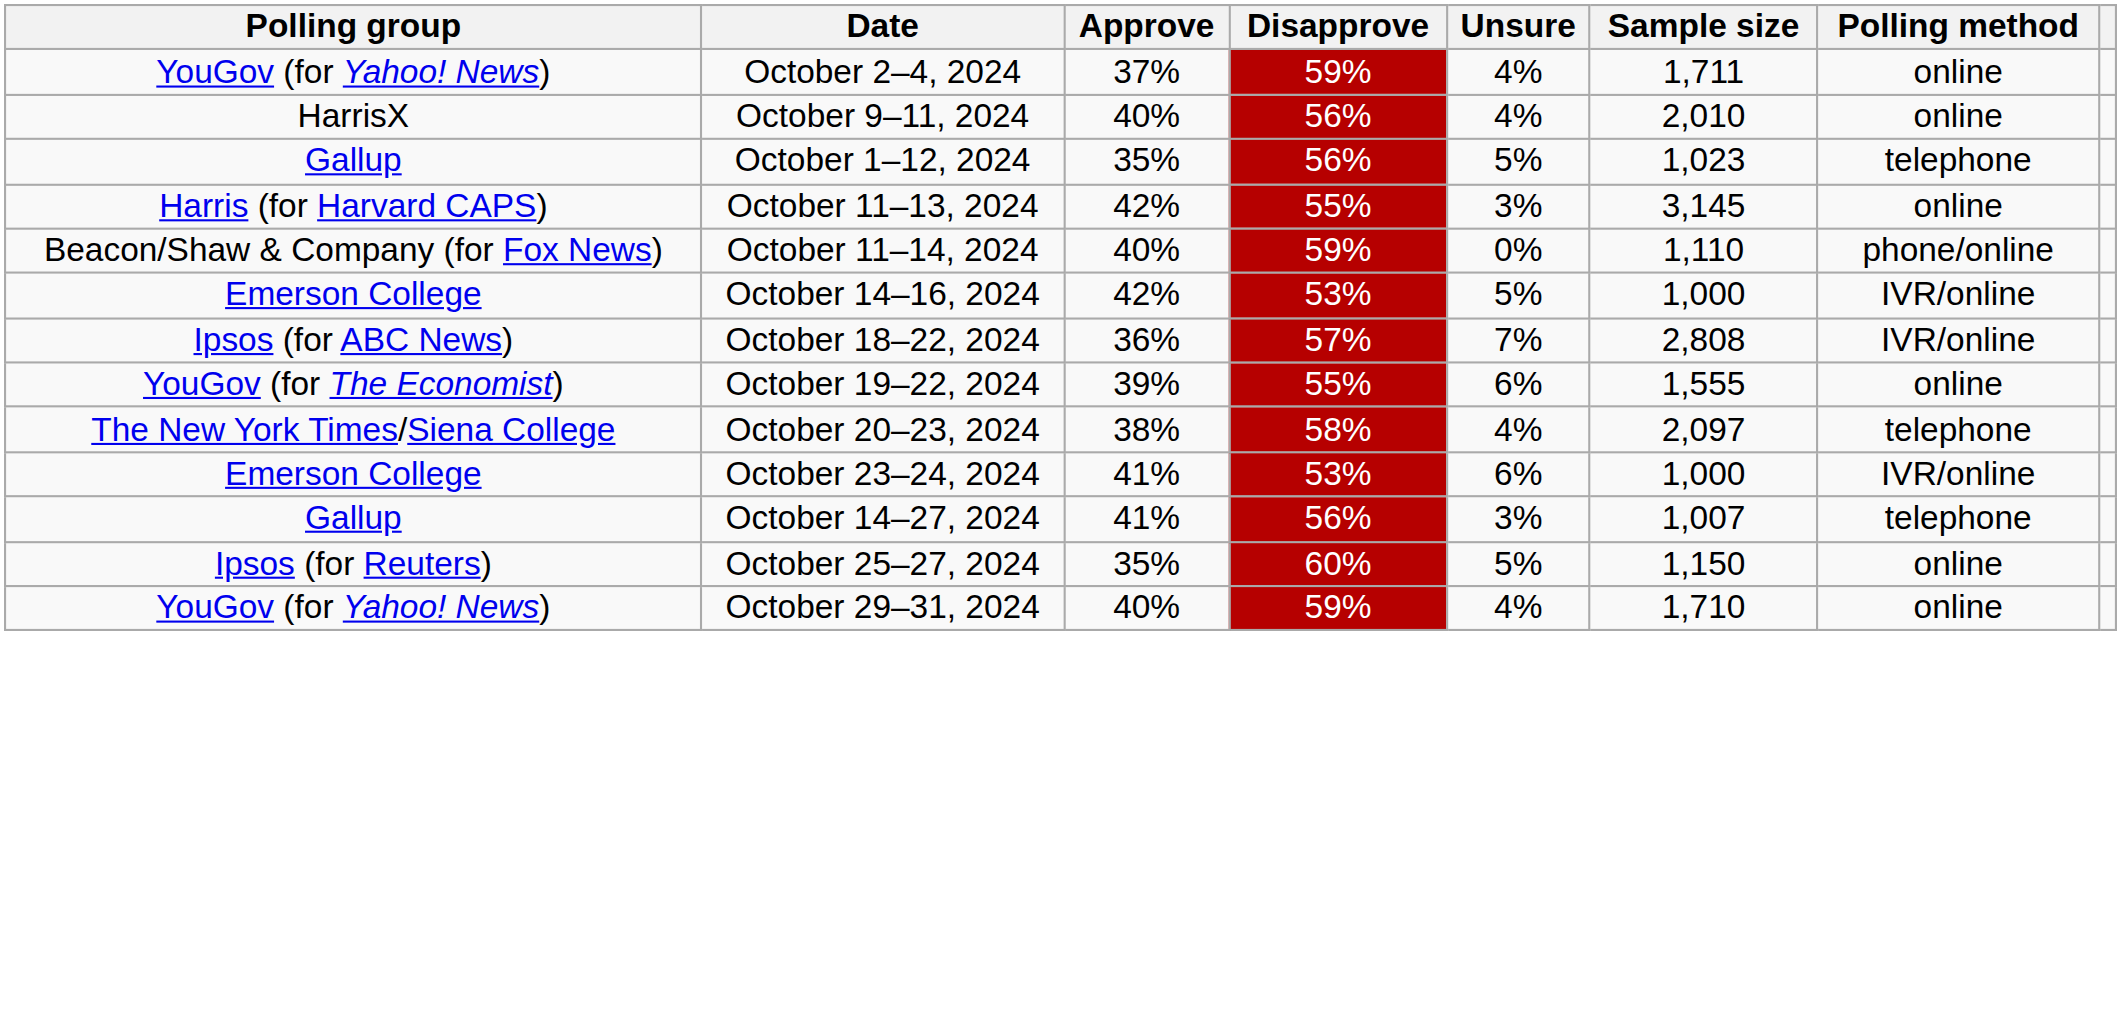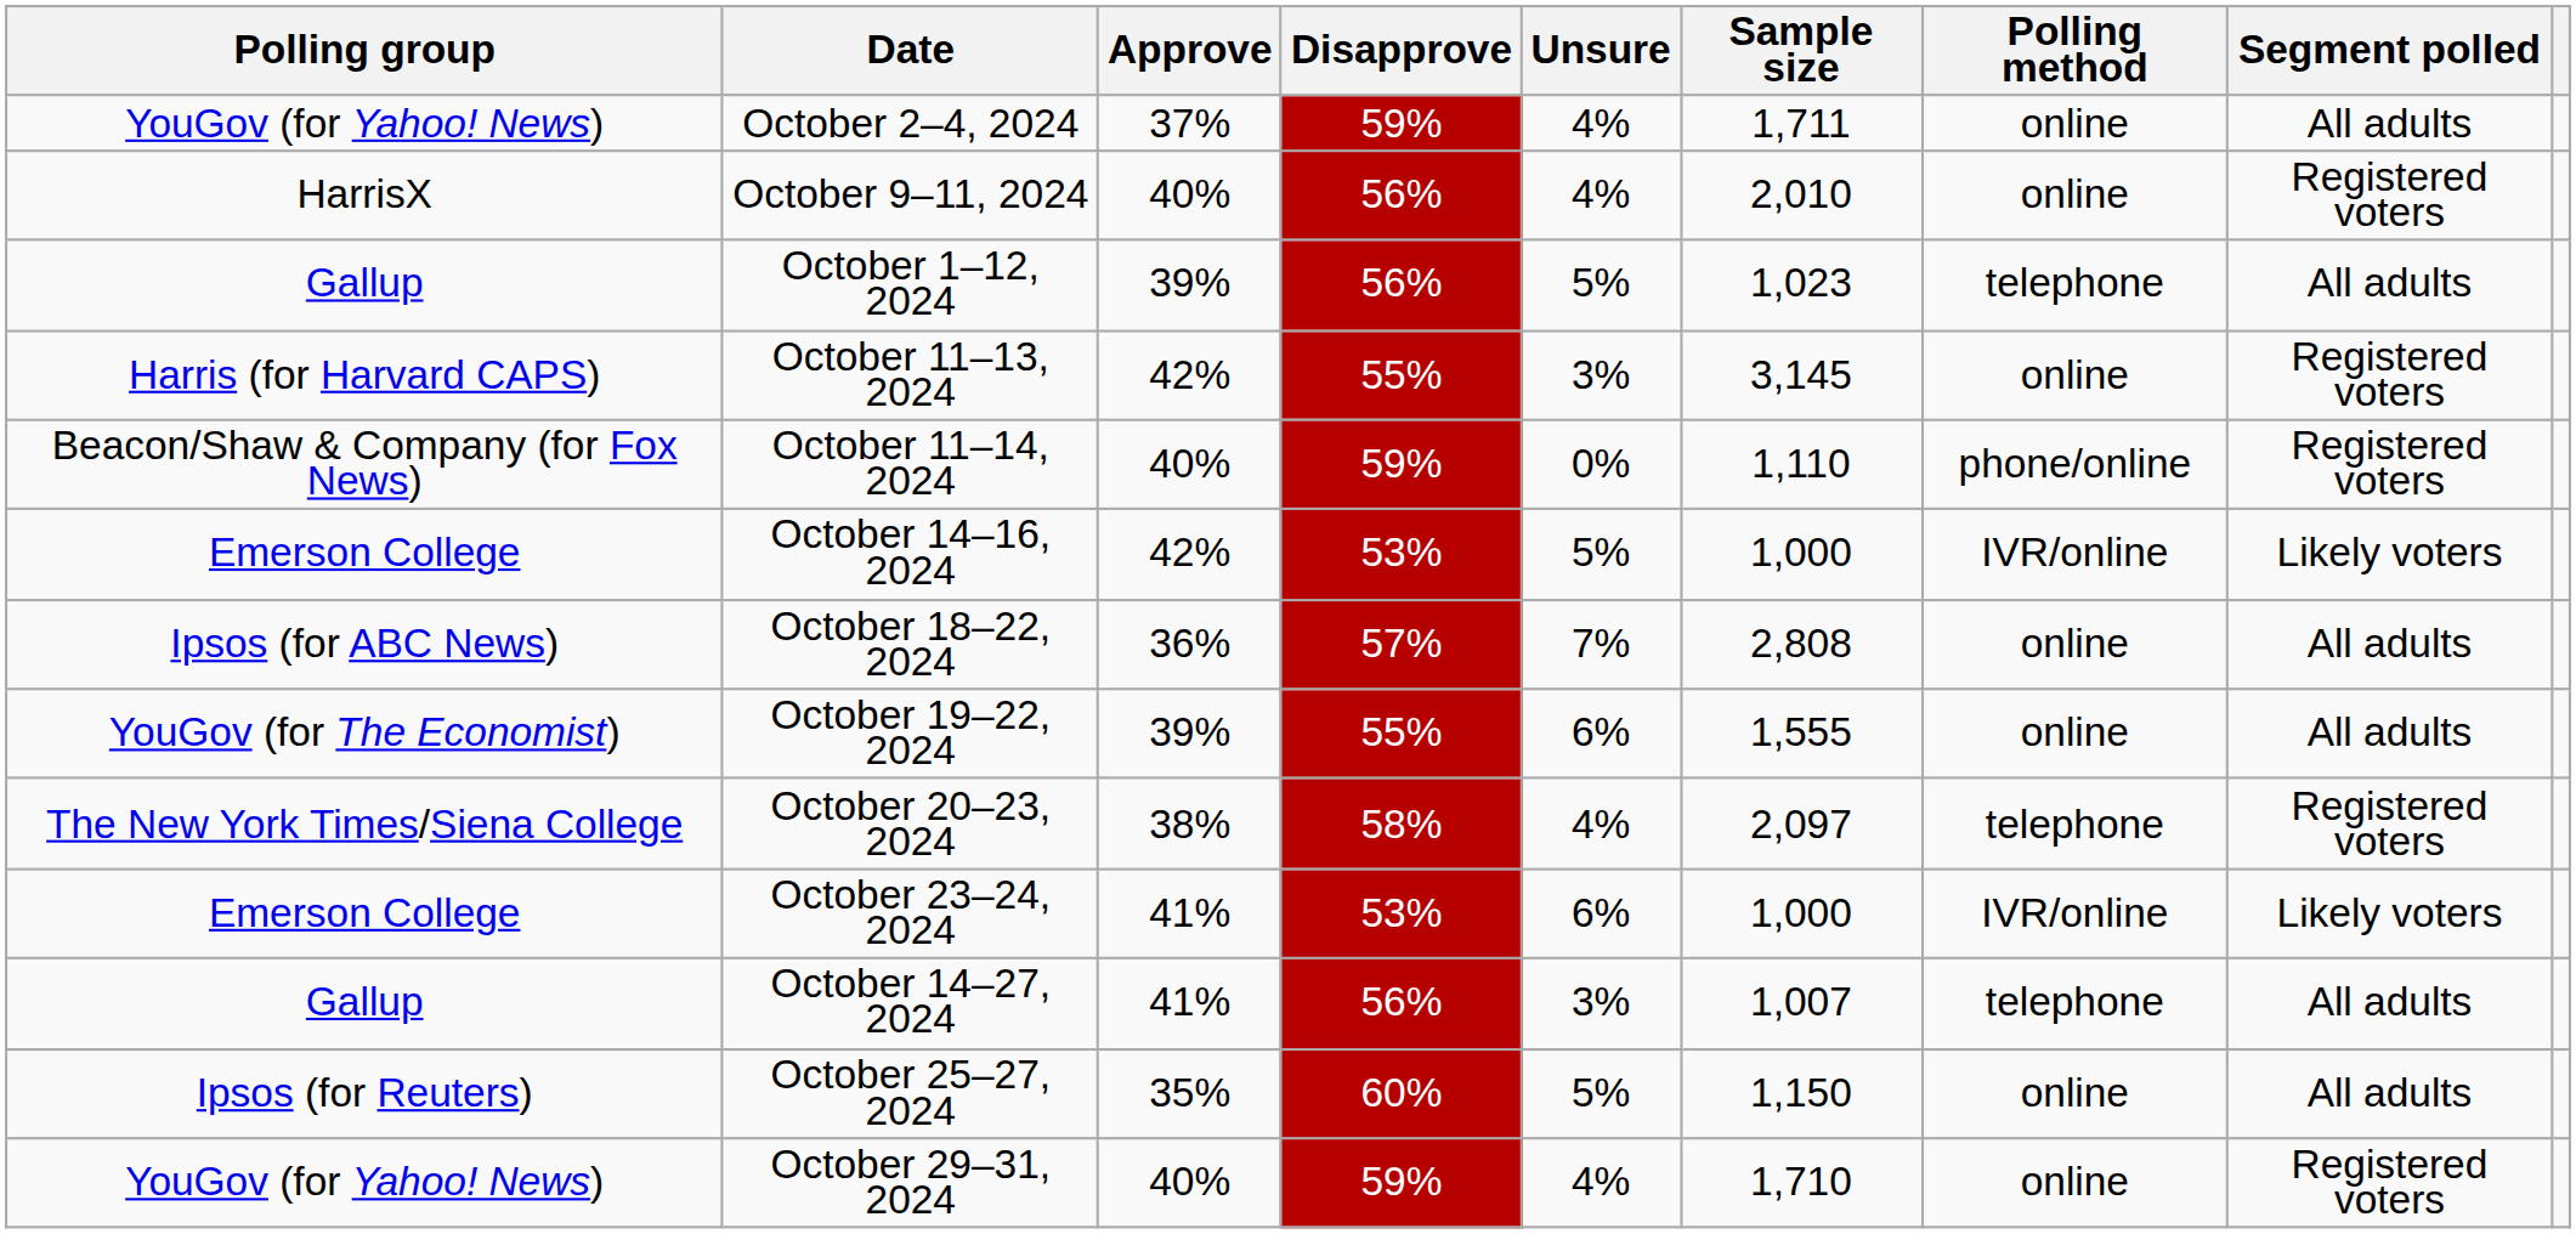+ column: Segment polled | All adults | Registered voters | All adults | Registered voters | Registered voters | Likely voters | All adults | All adults | Registered voters | Likely voters | All adults | All adults | Registered voters
October 1–12, 2024 | Approve: 35% -> 39%
October 18–22, 2024 | Polling method: IVR/online -> online
